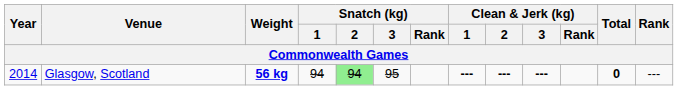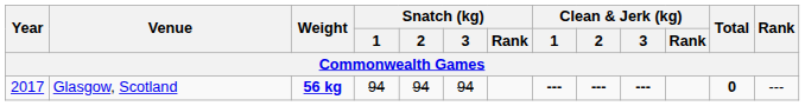Glasgow, Scotland | Year: 2014 -> 2017
Glasgow, Scotland | Snatch (kg) / 2: lightgreen background -> no background
Glasgow, Scotland | Snatch (kg) / 3: 95 -> 94
